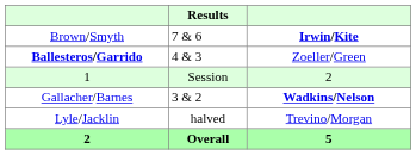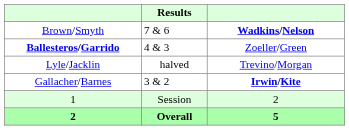Brown/Smyth | column 3: Irwin/Kite -> Wadkins/Nelson
rows swapped: Lyle/Jacklin <-> 1
Gallacher/Barnes | column 3: Wadkins/Nelson -> Irwin/Kite
